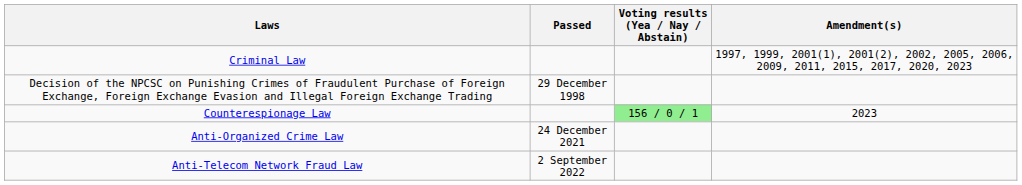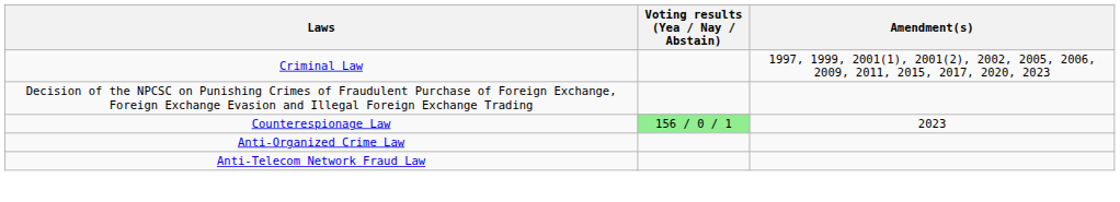- column: Passed | 29 December 1998 | 24 December 2021 | 2 September 2022
